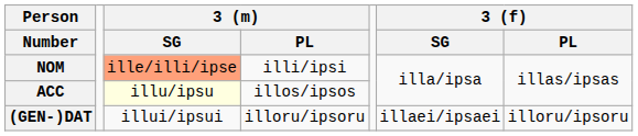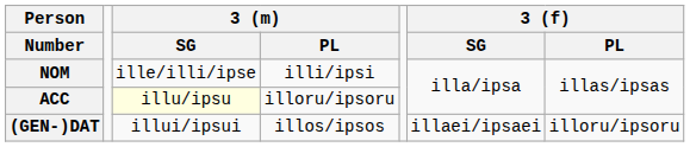NOM | 3 (m) / SG: lightsalmon background -> no background
ACC | 3 (m) / PL: illos/ipsos -> illoru/ipsoru
(GEN-)DAT | 3 (m) / PL: illoru/ipsoru -> illos/ipsos
